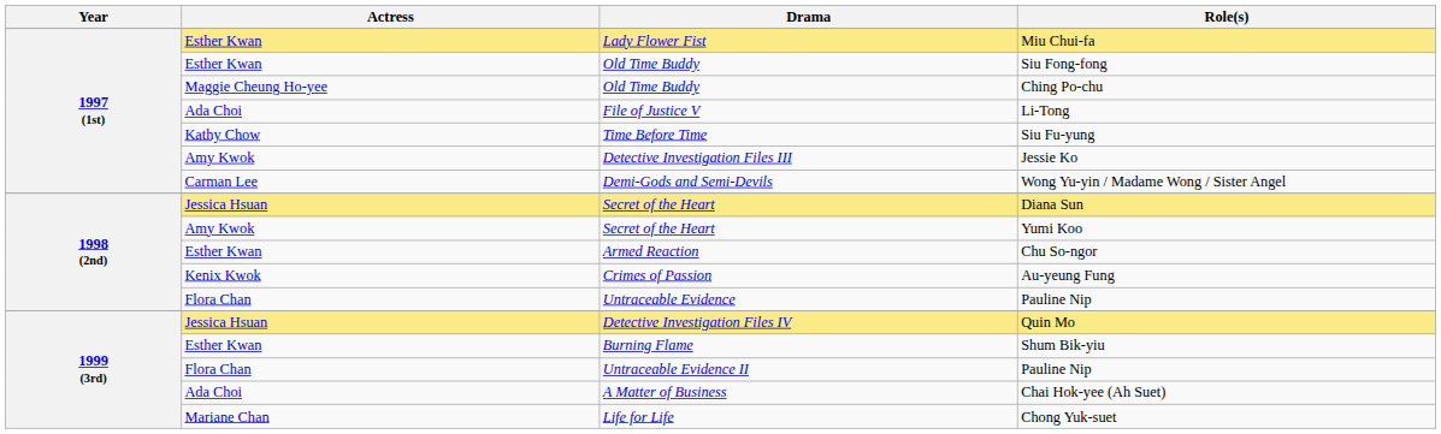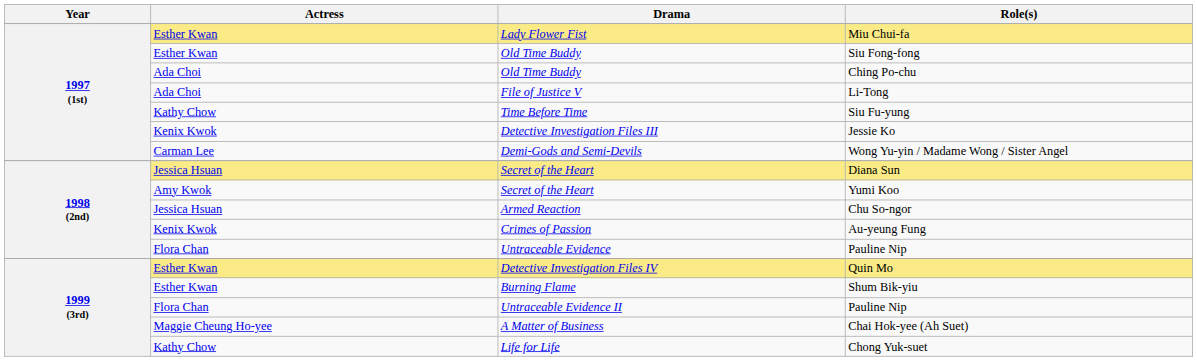Ching Po-chu | Actress: Maggie Cheung Ho-yee -> Ada Choi
Jessie Ko | Actress: Amy Kwok -> Kenix Kwok
Chu So-ngor | Actress: Esther Kwan -> Jessica Hsuan
Quin Mo | Actress: Jessica Hsuan -> Esther Kwan
Chai Hok-yee (Ah Suet) | Actress: Ada Choi -> Maggie Cheung Ho-yee
Chong Yuk-suet | Actress: Mariane Chan -> Kathy Chow
